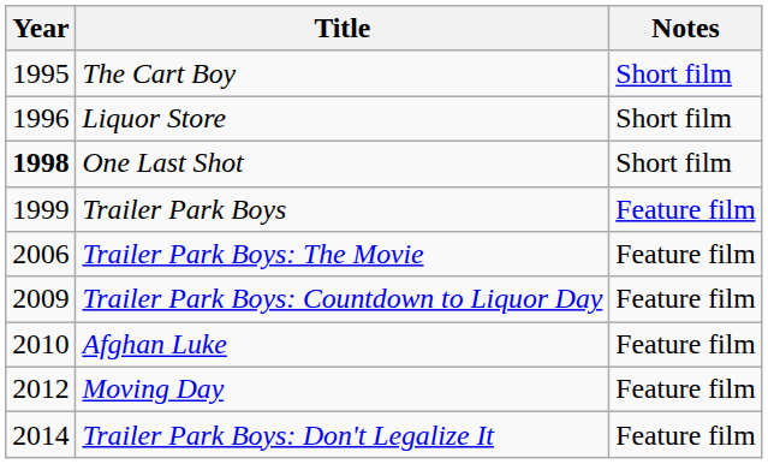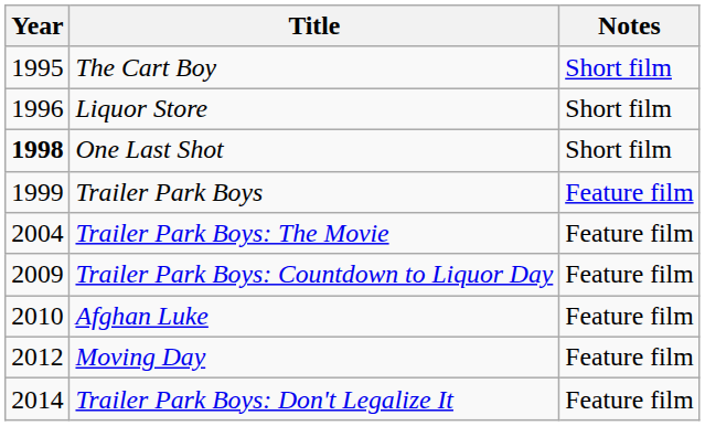Trailer Park Boys: The Movie | Year: 2006 -> 2004
